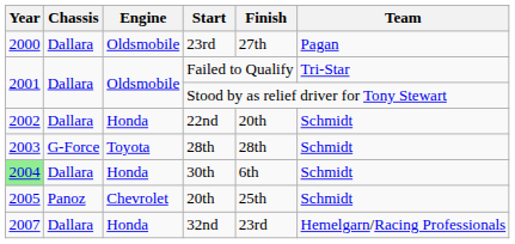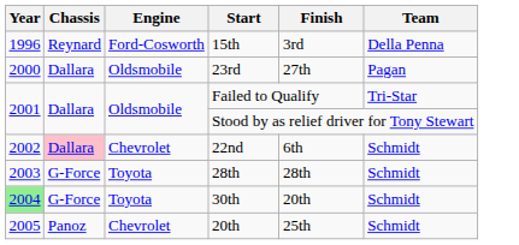+ row: 1996 | Reynard | Ford-Cosworth | 15th | 3rd | Della Penna
22nd | Chassis: no background -> pink background
22nd | Engine: Honda -> Chevrolet
22nd | Finish: 20th -> 6th
30th | Chassis: Dallara -> G-Force
30th | Engine: Honda -> Toyota
30th | Finish: 6th -> 20th
- row: 2007 | Dallara | Honda | 32nd | 23rd | Hemelgarn/Racing Professionals
